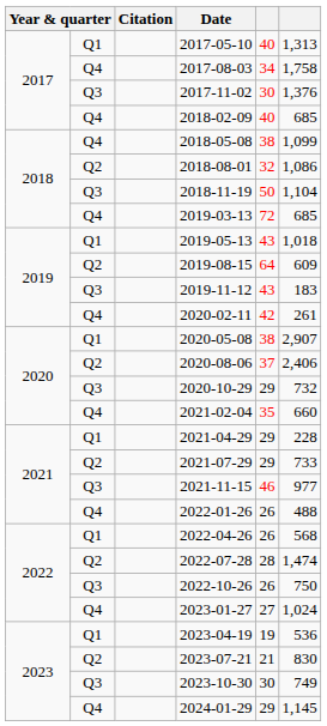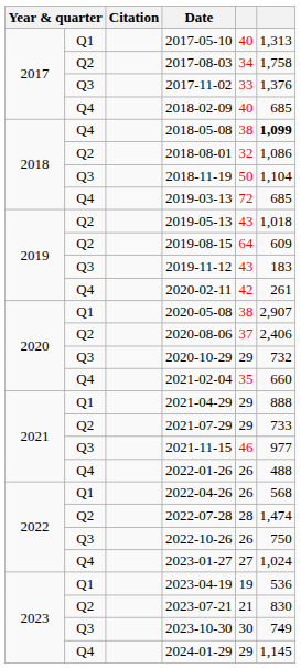2017-08-03 | column 2: Q4 -> Q2
2017-11-02 | column 5: 30 -> 33
2018-05-08 | column 6: normal -> bold
2019-05-13 | column 2: Q1 -> Q2
2021-04-29 | column 6: 228 -> 888
